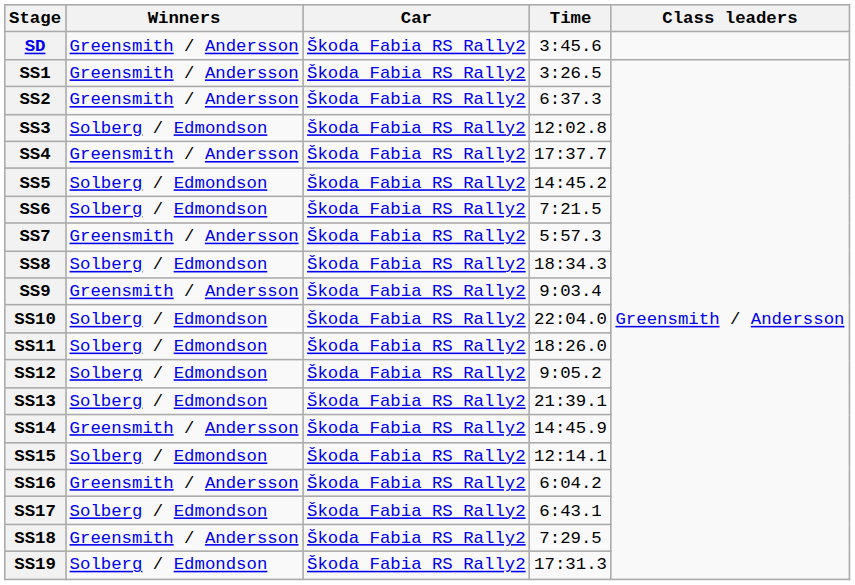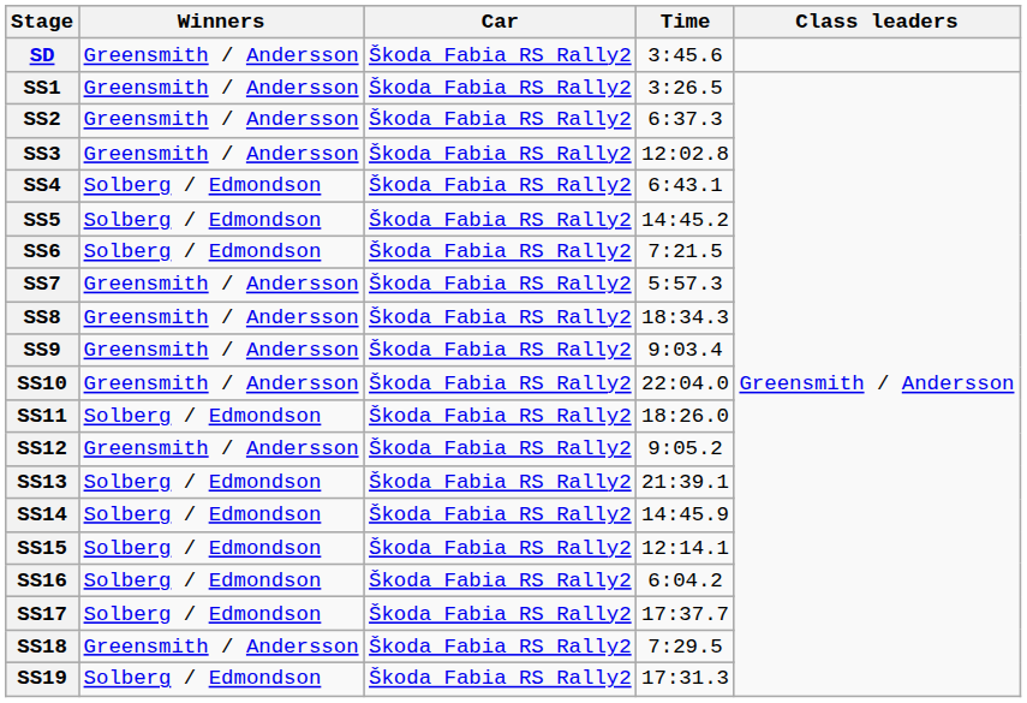SS3 | Winners: Solberg / Edmondson -> Greensmith / Andersson
SS4 | Winners: Greensmith / Andersson -> Solberg / Edmondson
SS4 | Time: 17:37.7 -> 6:43.1
SS8 | Winners: Solberg / Edmondson -> Greensmith / Andersson
SS10 | Winners: Solberg / Edmondson -> Greensmith / Andersson
SS12 | Winners: Solberg / Edmondson -> Greensmith / Andersson
SS14 | Winners: Greensmith / Andersson -> Solberg / Edmondson
SS16 | Winners: Greensmith / Andersson -> Solberg / Edmondson
SS17 | Time: 6:43.1 -> 17:37.7
